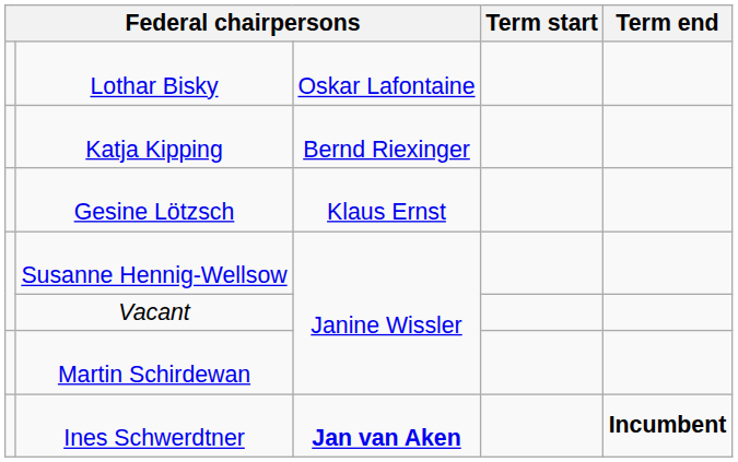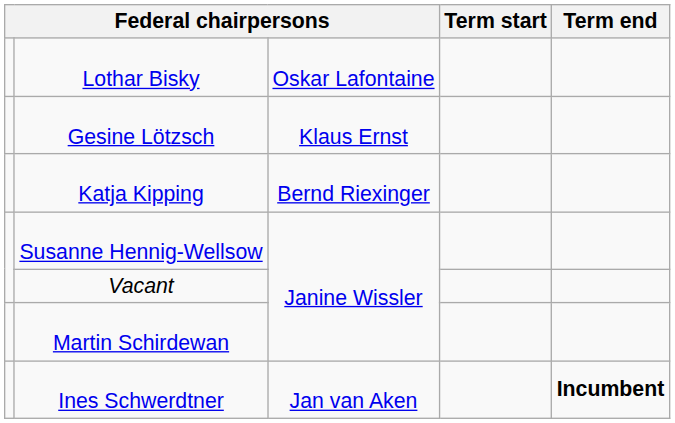rows swapped: Gesine Lötzsch <-> Katja Kipping
Ines Schwerdtner | column 3: bold -> normal
